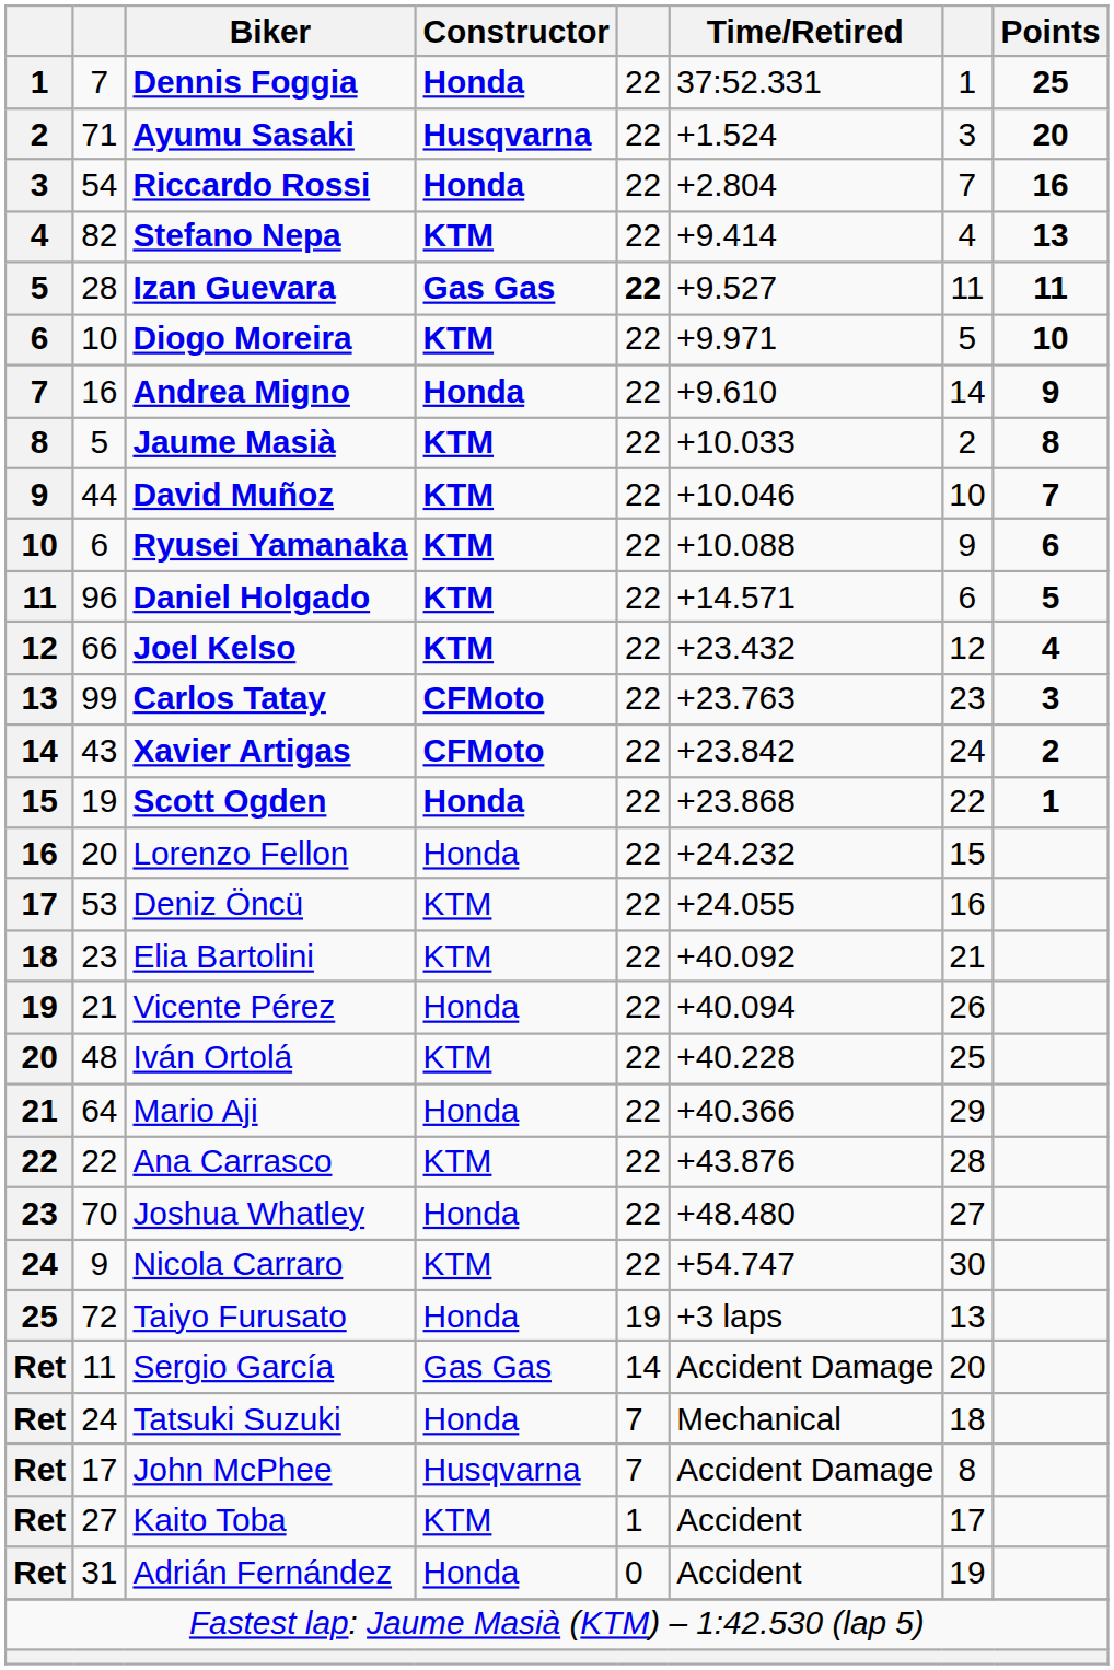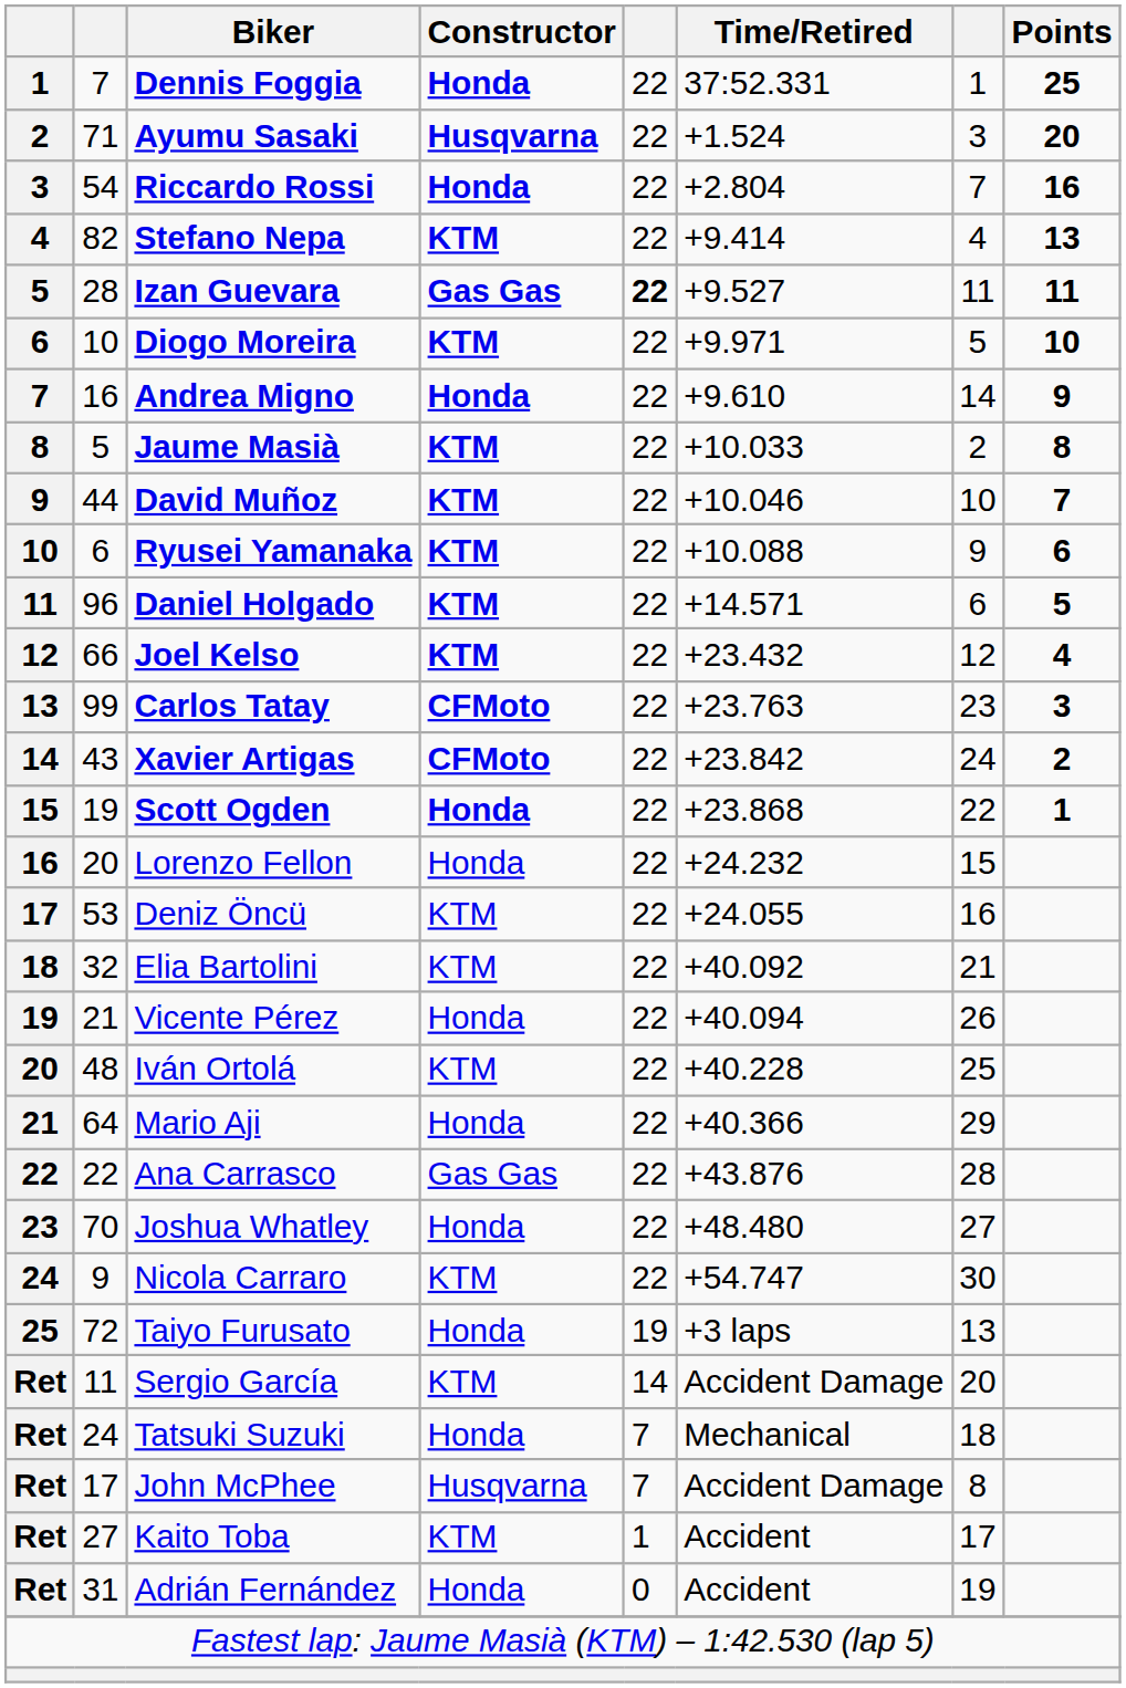Elia Bartolini | column 2: 23 -> 32
Ana Carrasco | Constructor: KTM -> Gas Gas
Sergio García | Constructor: Gas Gas -> KTM
